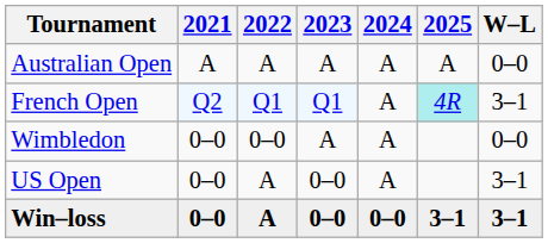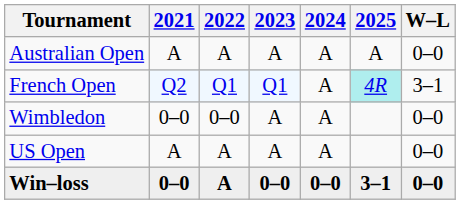US Open | 2021: 0–0 -> A
US Open | 2023: 0–0 -> A
US Open | W–L: 3–1 -> 0–0
Win–loss | W–L: 3–1 -> 0–0
